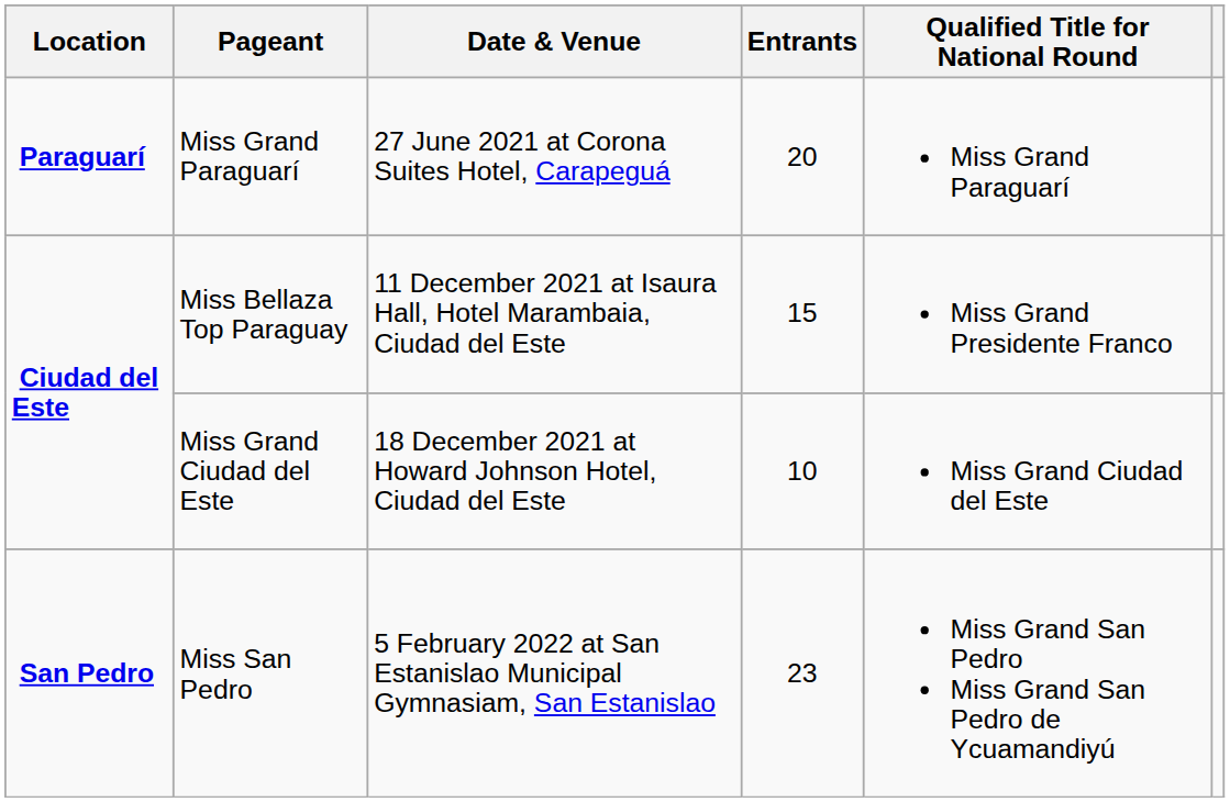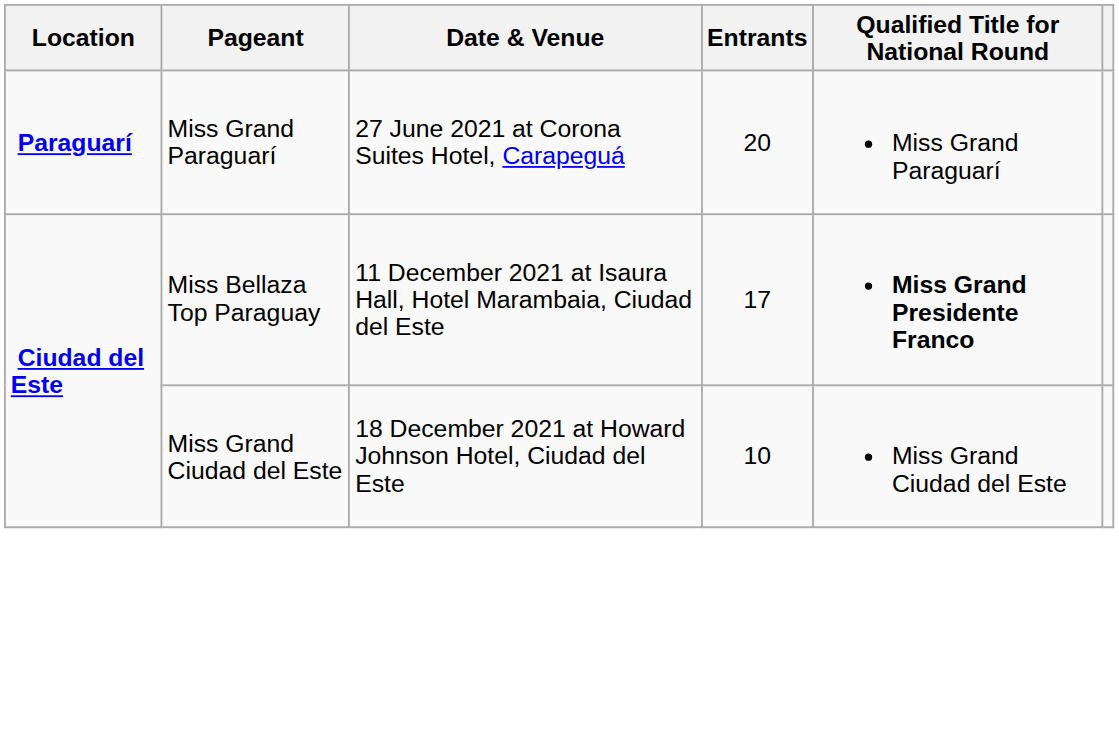Miss Bellaza Top Paraguay | Entrants: 15 -> 17
Miss Bellaza Top Paraguay | Qualified Title for National Round: normal -> bold
- row: San Pedro | Miss San Pedro | 5 February 2022 at San Estanislao Municipal Gymnasiam, San Estanislao | 23 | Miss Grand San Pedro Miss Grand San Pedro de Ycuamandiyú
